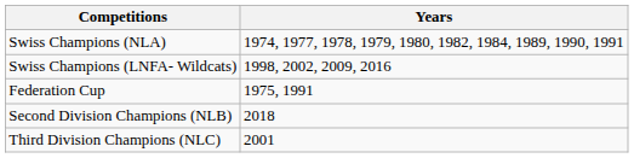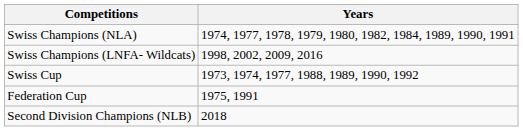+ row: Swiss Cup | 1973, 1974, 1977, 1988, 1989, 1990, 1992
- row: Third Division Champions (NLC) | 2001
